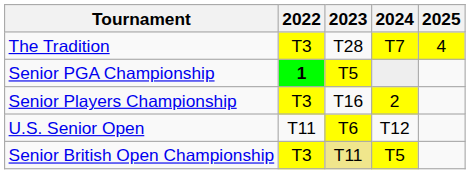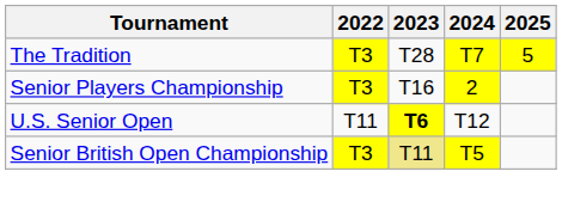The Tradition | 2025: 4 -> 5
- row: Senior PGA Championship | 1 | T5
U.S. Senior Open | 2023: normal -> bold
